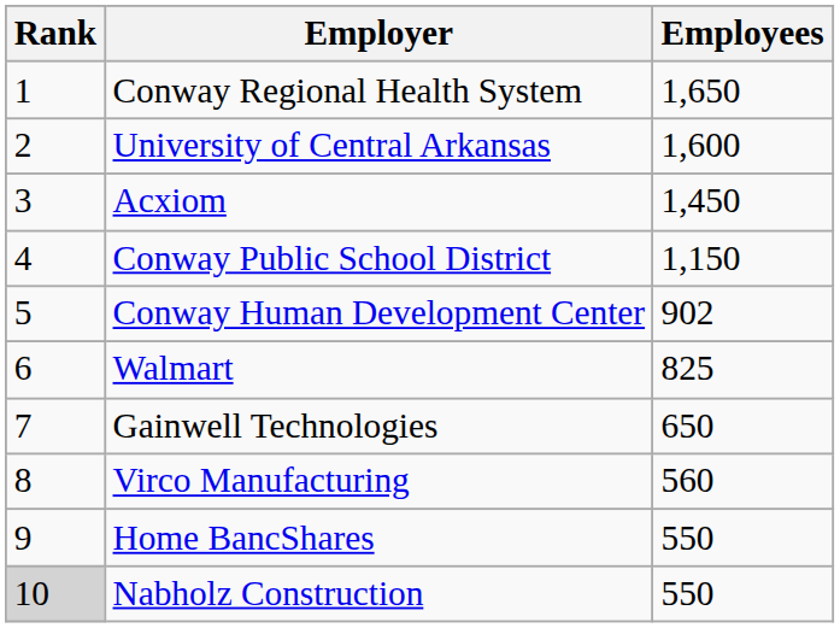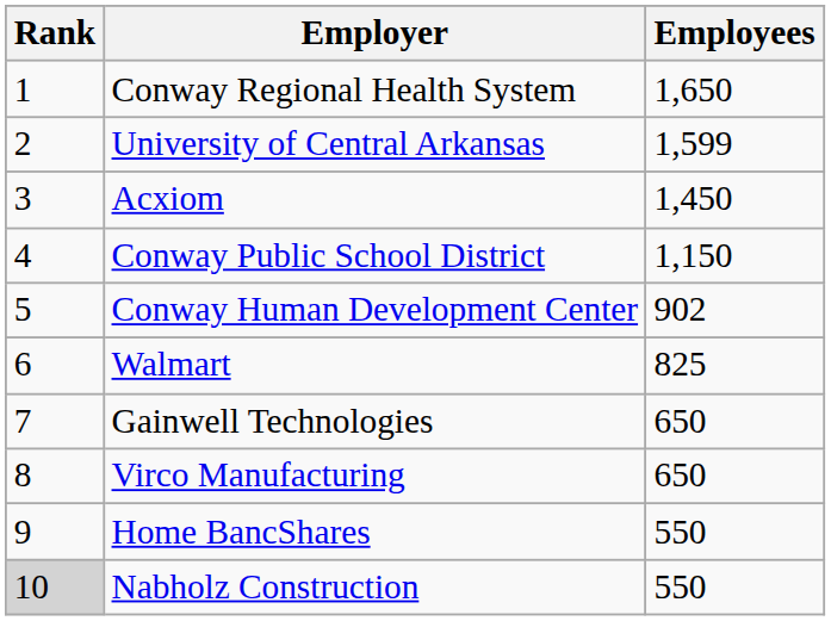University of Central Arkansas | Employees: 1,600 -> 1,599
Virco Manufacturing | Employees: 560 -> 650
